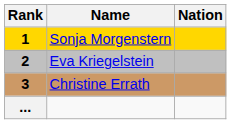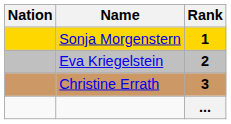columns swapped: Rank <-> Nation
